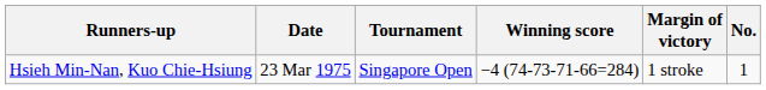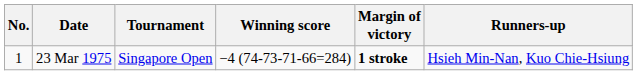columns swapped: No. <-> Runners-up
23 Mar 1975 | Margin of victory: normal -> bold
